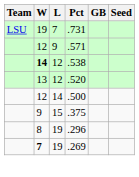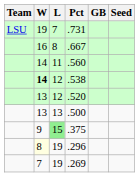+ row: 16 | 8 | .667
- row: 12 | 9 | .571
+ row: 14 | 11 | .560
.500 | W: 12 -> 13
.500 | L: 14 -> 13
.375 | L: no background -> lightgreen background
.296 | W: no background -> lightyellow background
.269 | W: bold -> normal
